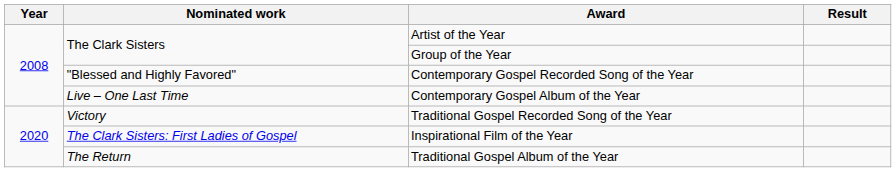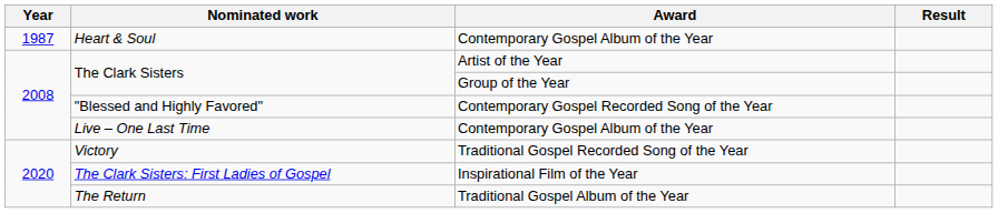+ row: 1987 | Heart & Soul | Contemporary Gospel Album of the Year
